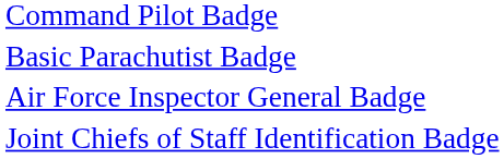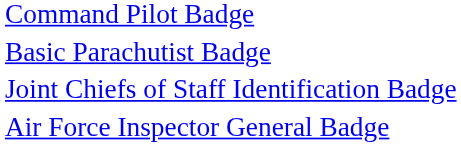rows swapped: Air Force Inspector General Badge <-> Joint Chiefs of Staff Identification Badge
